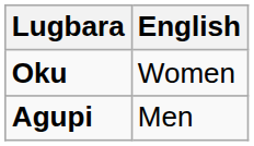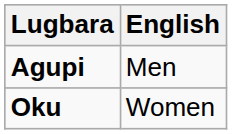rows swapped: Agupi <-> Oku
